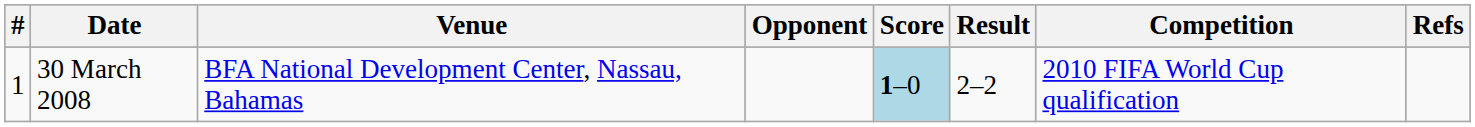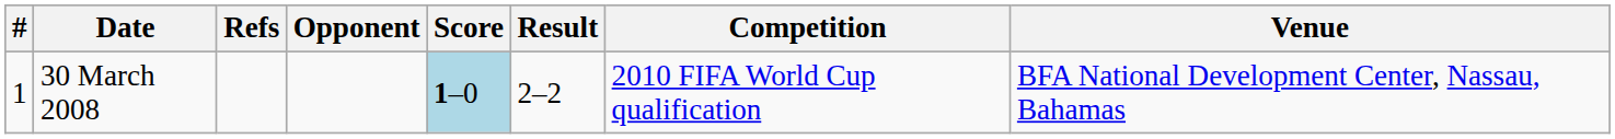columns swapped: Venue <-> Refs
